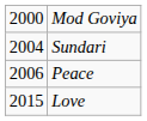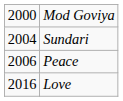Love | column 1: 2015 -> 2016
